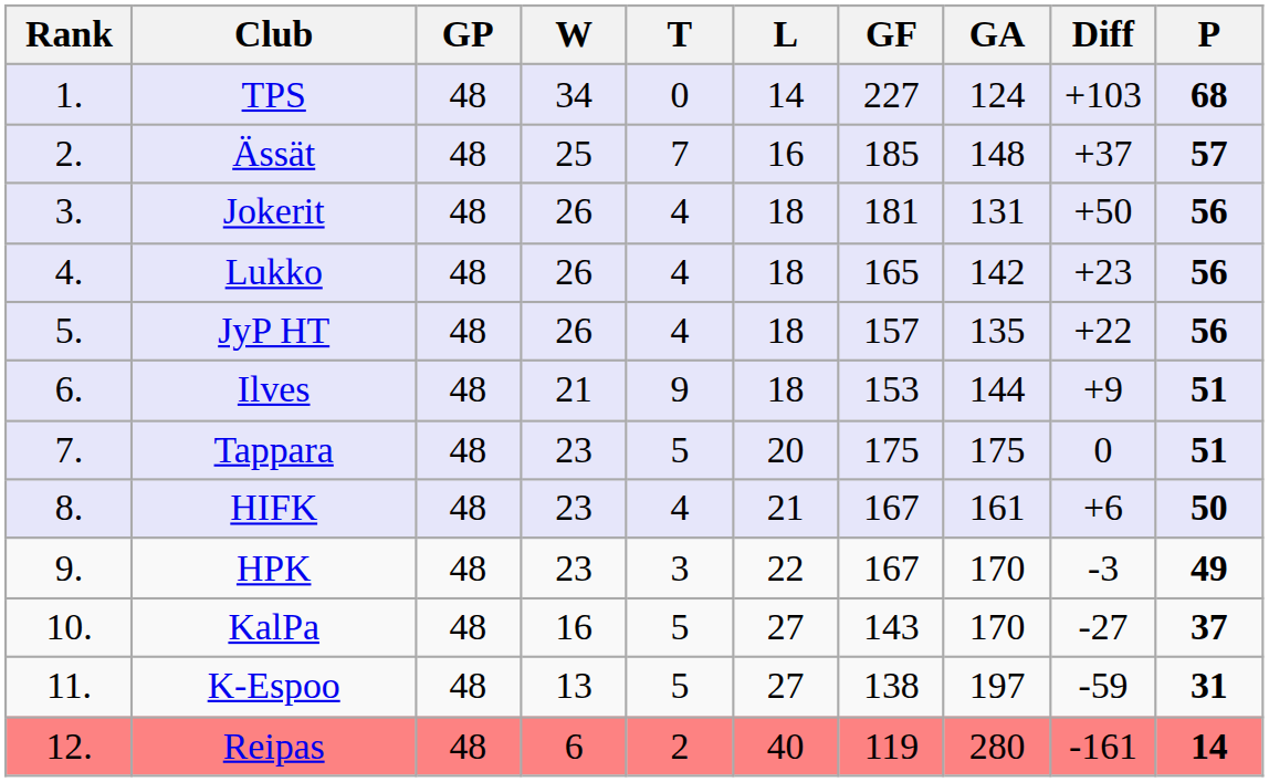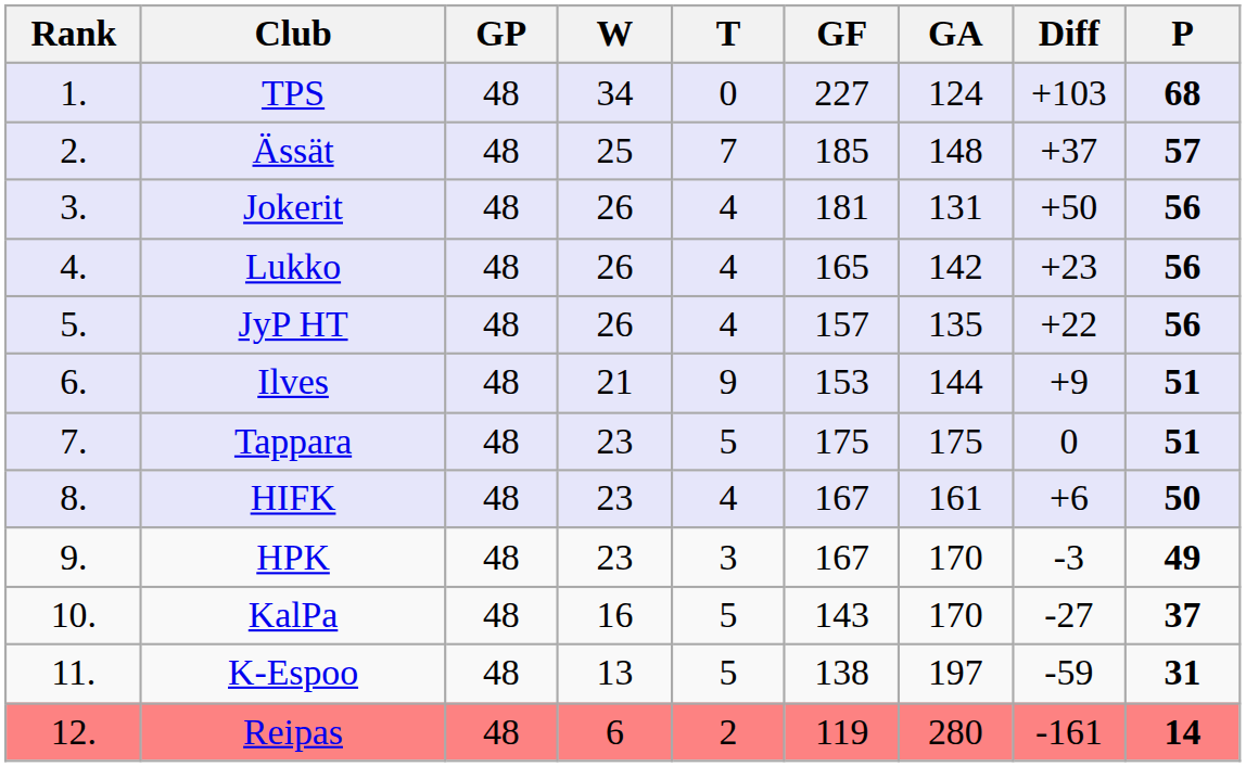- column: L | 14 | 16 | 18 | 18 | 18 | 18 | 20 | 21 | 22 | 27 | 27 | 40
